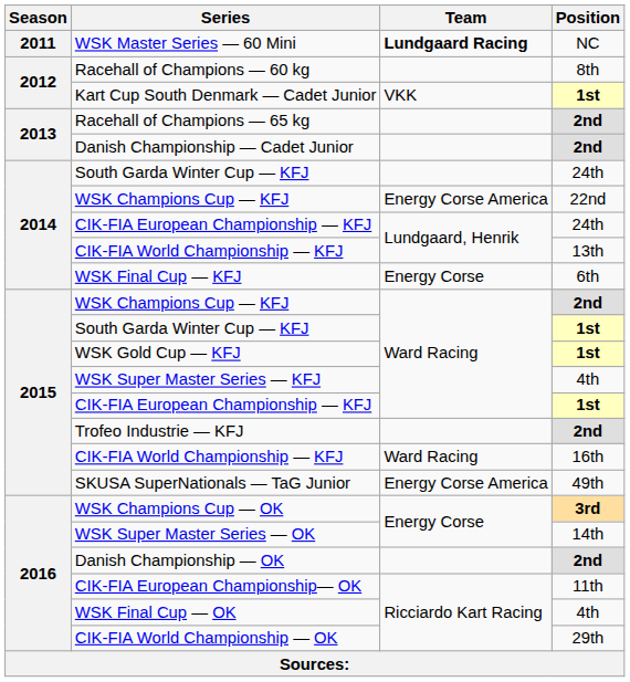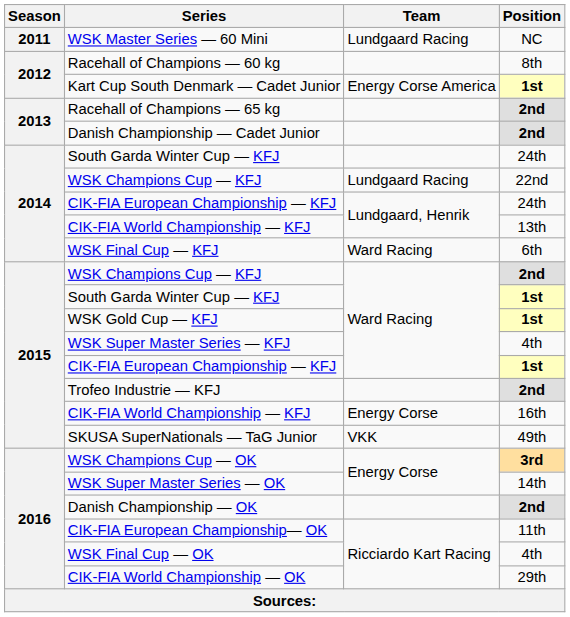WSK Master Series — 60 Mini | Team: bold -> normal
Kart Cup South Denmark — Cadet Junior | Team: VKK -> Energy Corse America
WSK Champions Cup — KFJ / 22nd | Team: Energy Corse America -> Lundgaard Racing
WSK Final Cup — KFJ | Team: Energy Corse -> Ward Racing
CIK-FIA World Championship — KFJ / 16th | Team: Ward Racing -> Energy Corse
SKUSA SuperNationals — TaG Junior | Team: Energy Corse America -> VKK
